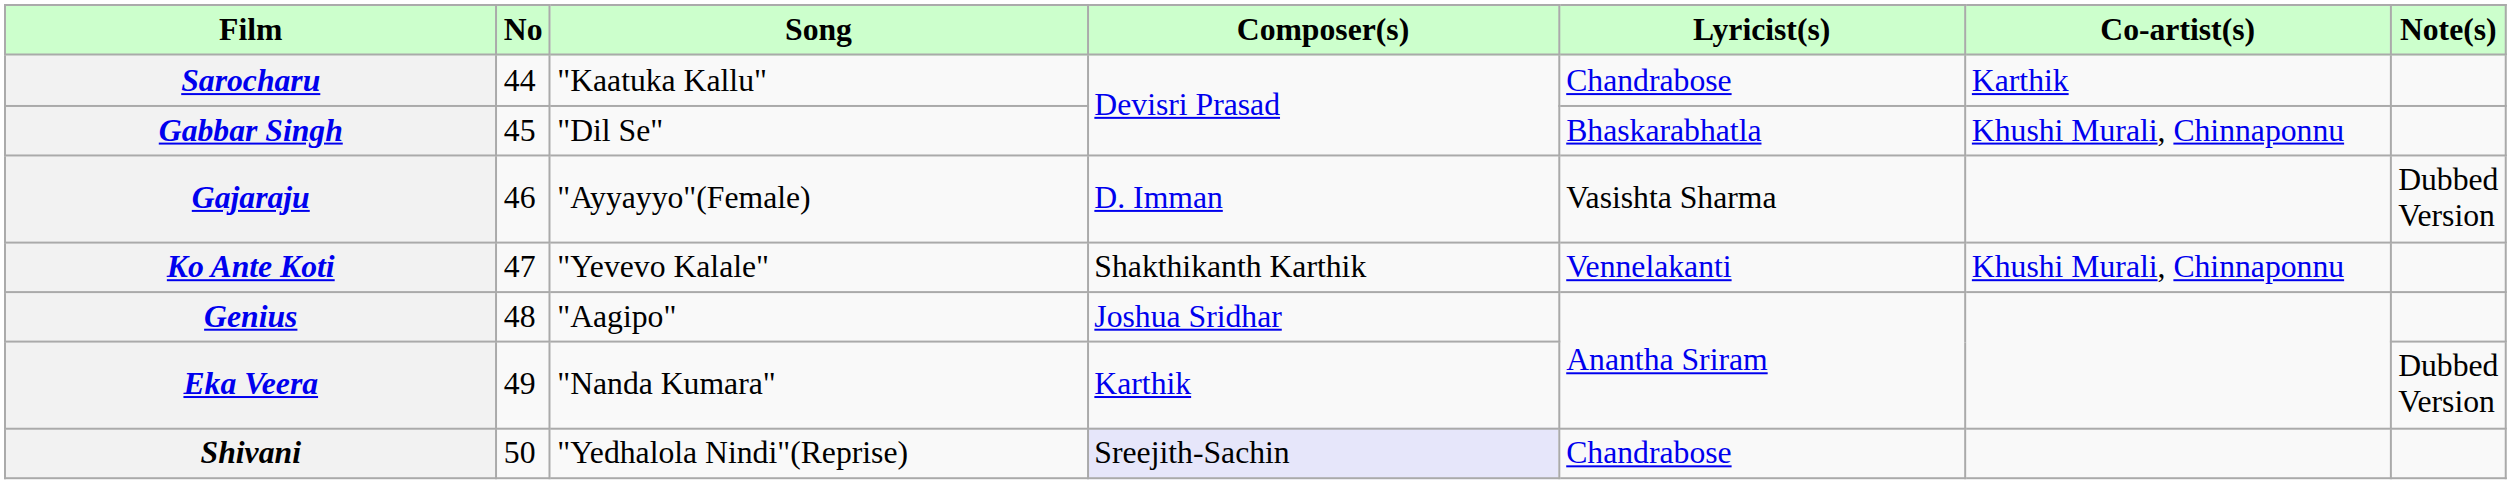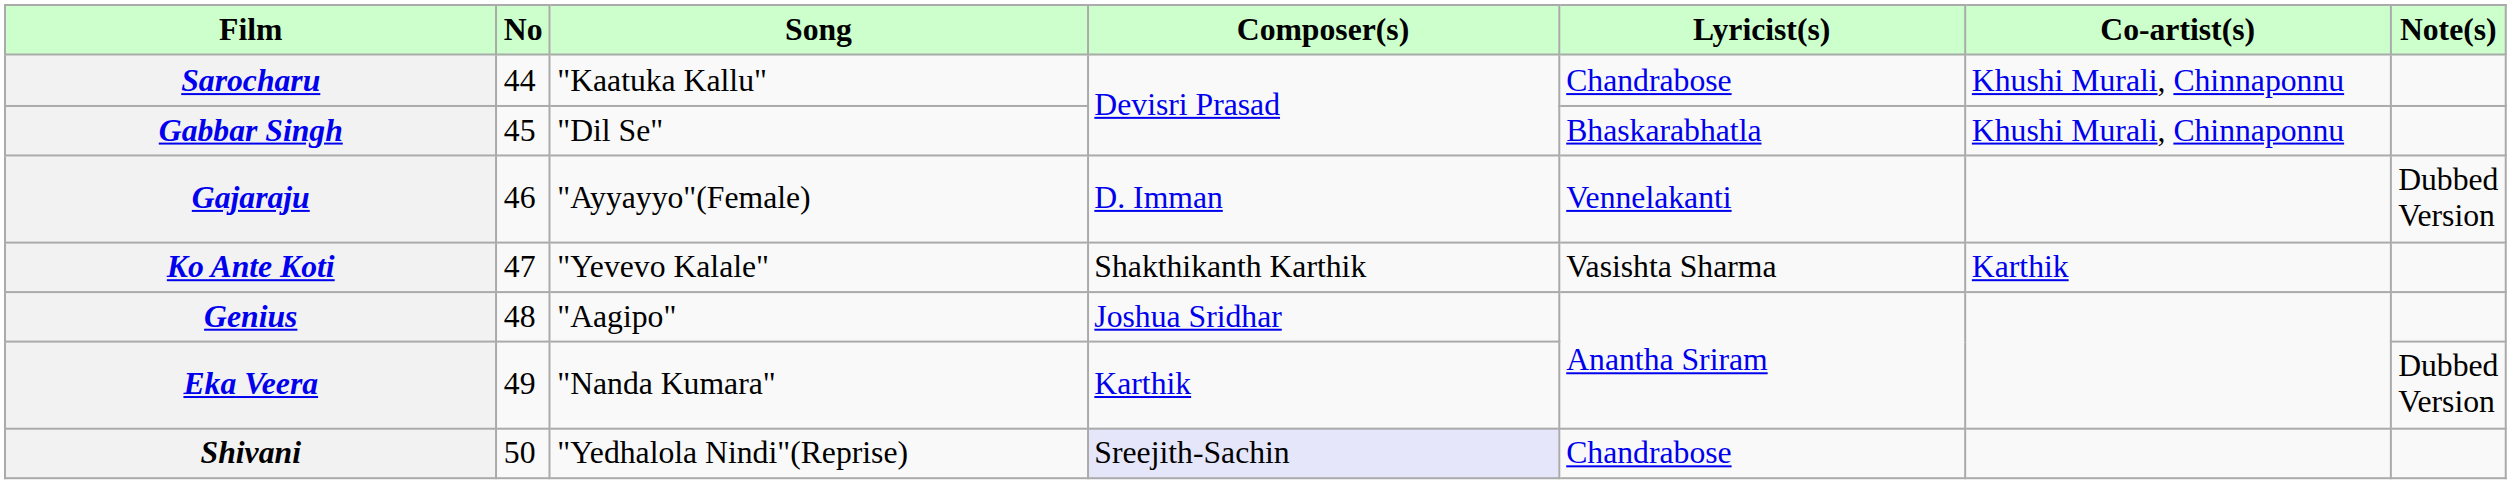Sarocharu | Co-artist(s): Karthik -> Khushi Murali, Chinnaponnu
Gajaraju | Lyricist(s): Vasishta Sharma -> Vennelakanti
Ko Ante Koti | Lyricist(s): Vennelakanti -> Vasishta Sharma
Ko Ante Koti | Co-artist(s): Khushi Murali, Chinnaponnu -> Karthik
